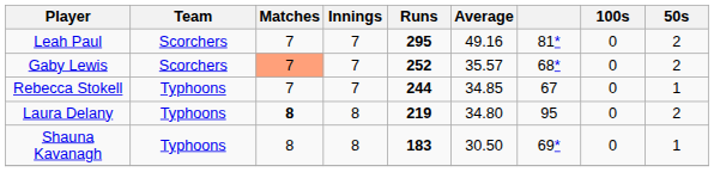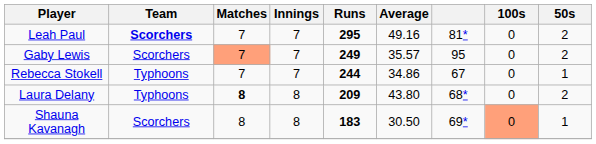Leah Paul | Team: normal -> bold
Gaby Lewis | Runs: 252 -> 249
Gaby Lewis | column 7: 68* -> 95
Rebecca Stokell | Average: 34.85 -> 34.86
Laura Delany | Runs: 219 -> 209
Laura Delany | Average: 34.80 -> 43.80
Laura Delany | column 7: 95 -> 68*
Shauna Kavanagh | Team: Typhoons -> Scorchers
Shauna Kavanagh | 100s: no background -> lightsalmon background
